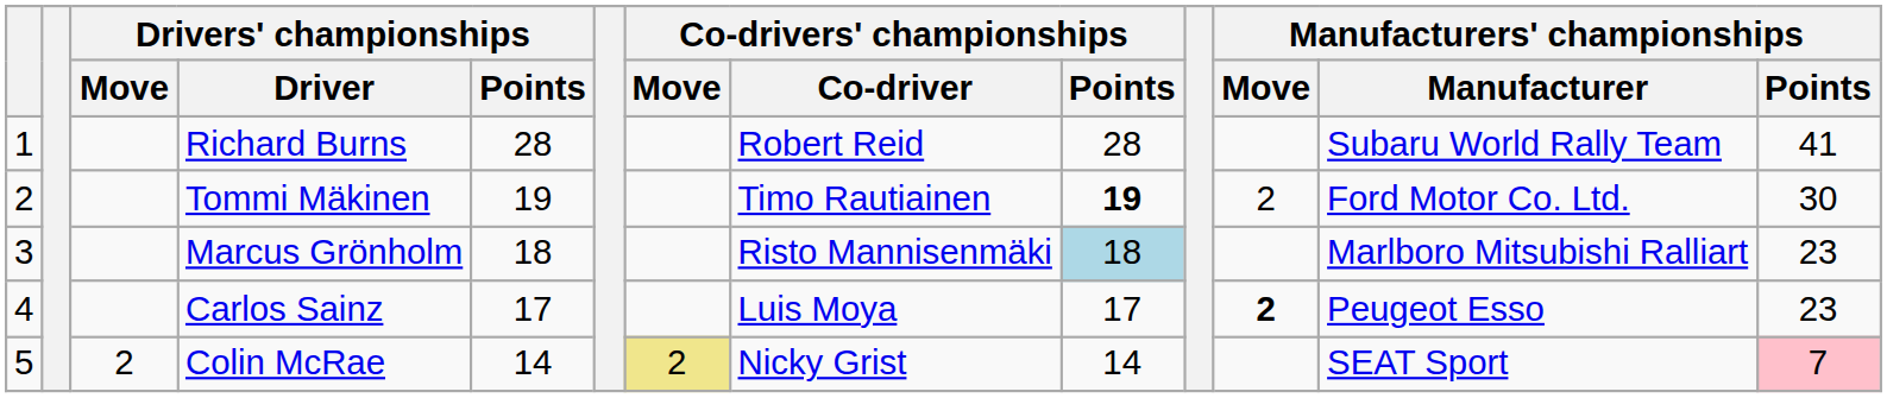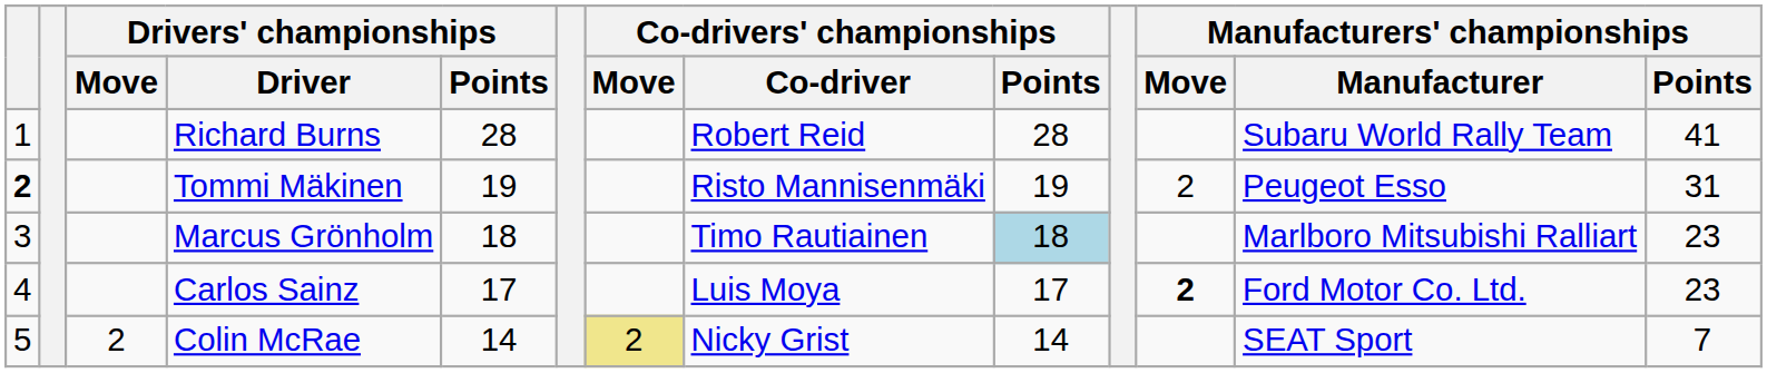Tommi Mäkinen | column 1: normal -> bold
Tommi Mäkinen | Co-drivers' championships / Co-driver: Timo Rautiainen -> Risto Mannisenmäki
Tommi Mäkinen | Co-drivers' championships / Points: bold -> normal
Tommi Mäkinen | Manufacturers' championships / Manufacturer: Ford Motor Co. Ltd. -> Peugeot Esso
Tommi Mäkinen | Manufacturers' championships / Points: 30 -> 31
Marcus Grönholm | Co-drivers' championships / Co-driver: Risto Mannisenmäki -> Timo Rautiainen
Carlos Sainz | Manufacturers' championships / Manufacturer: Peugeot Esso -> Ford Motor Co. Ltd.
Colin McRae | Manufacturers' championships / Points: pink background -> no background
